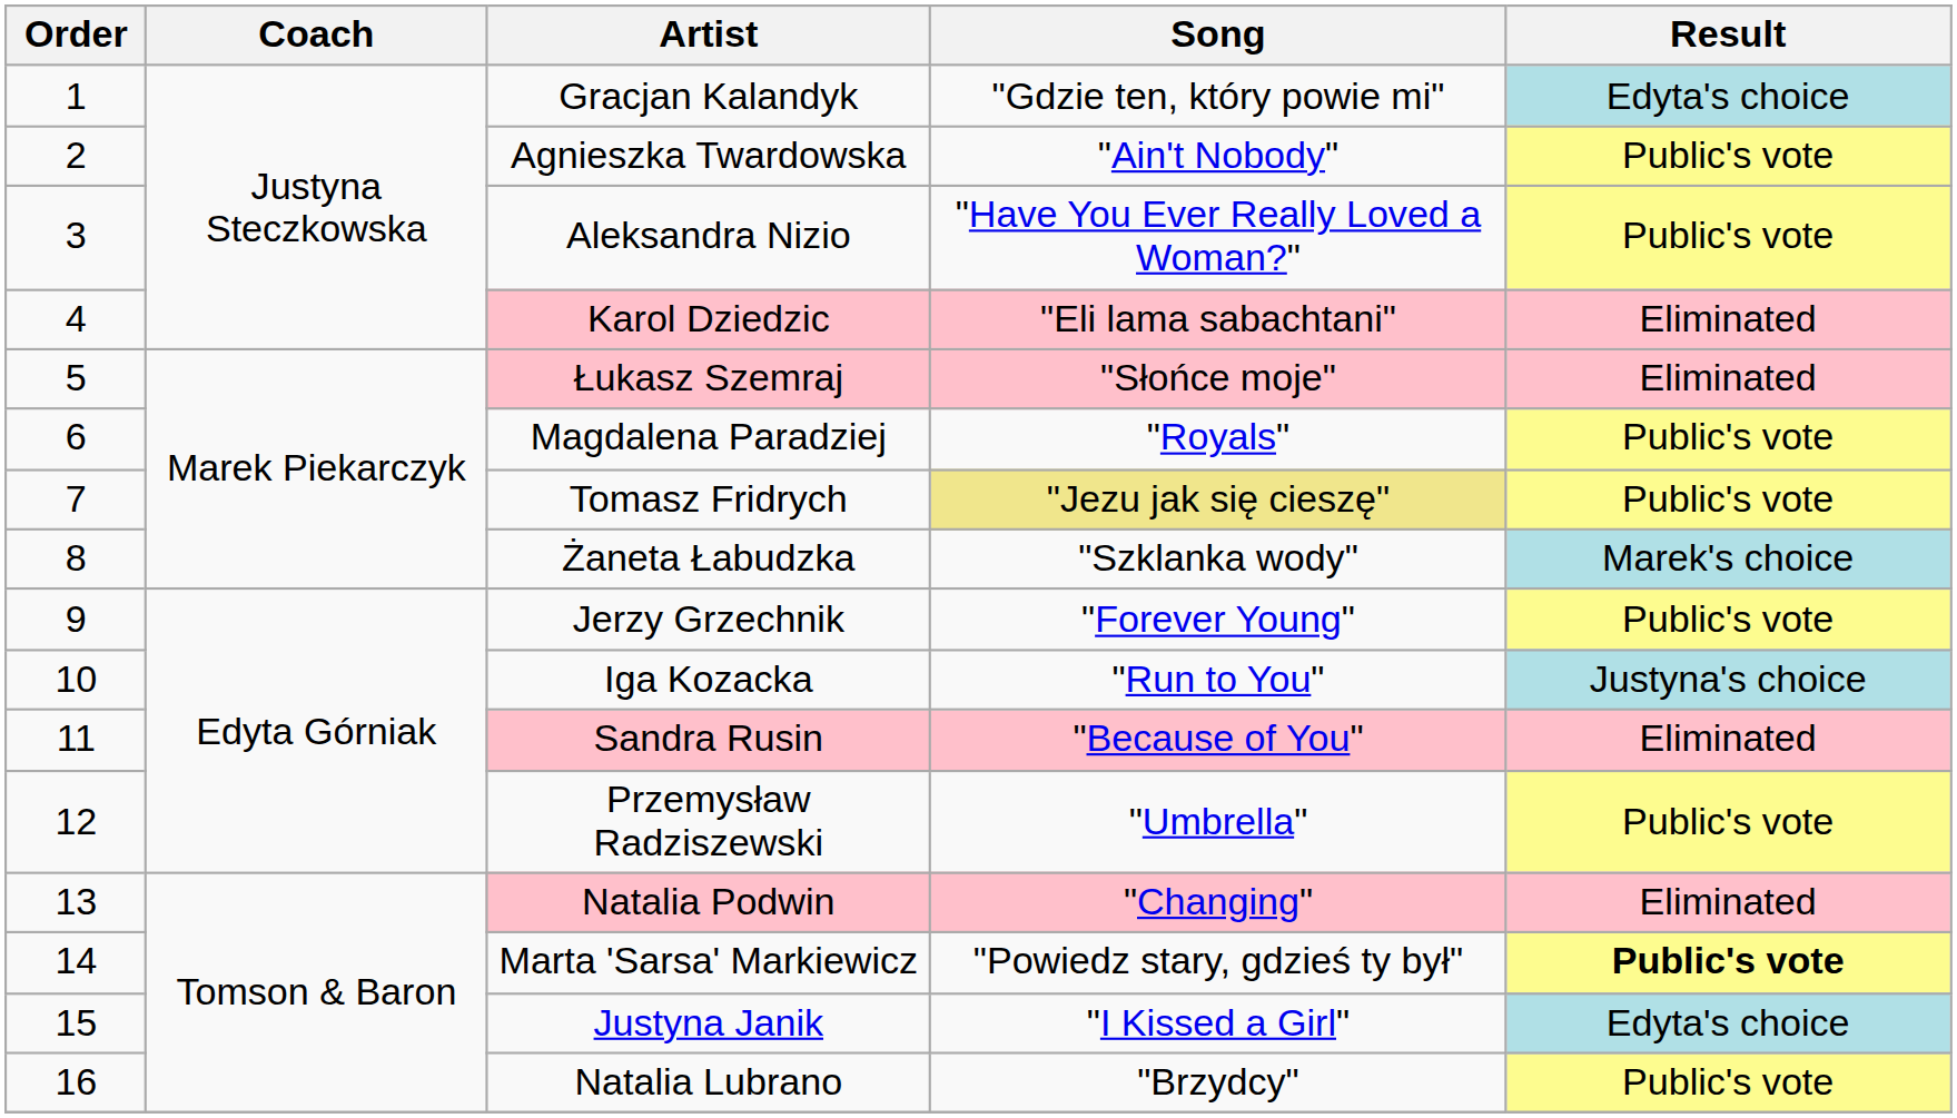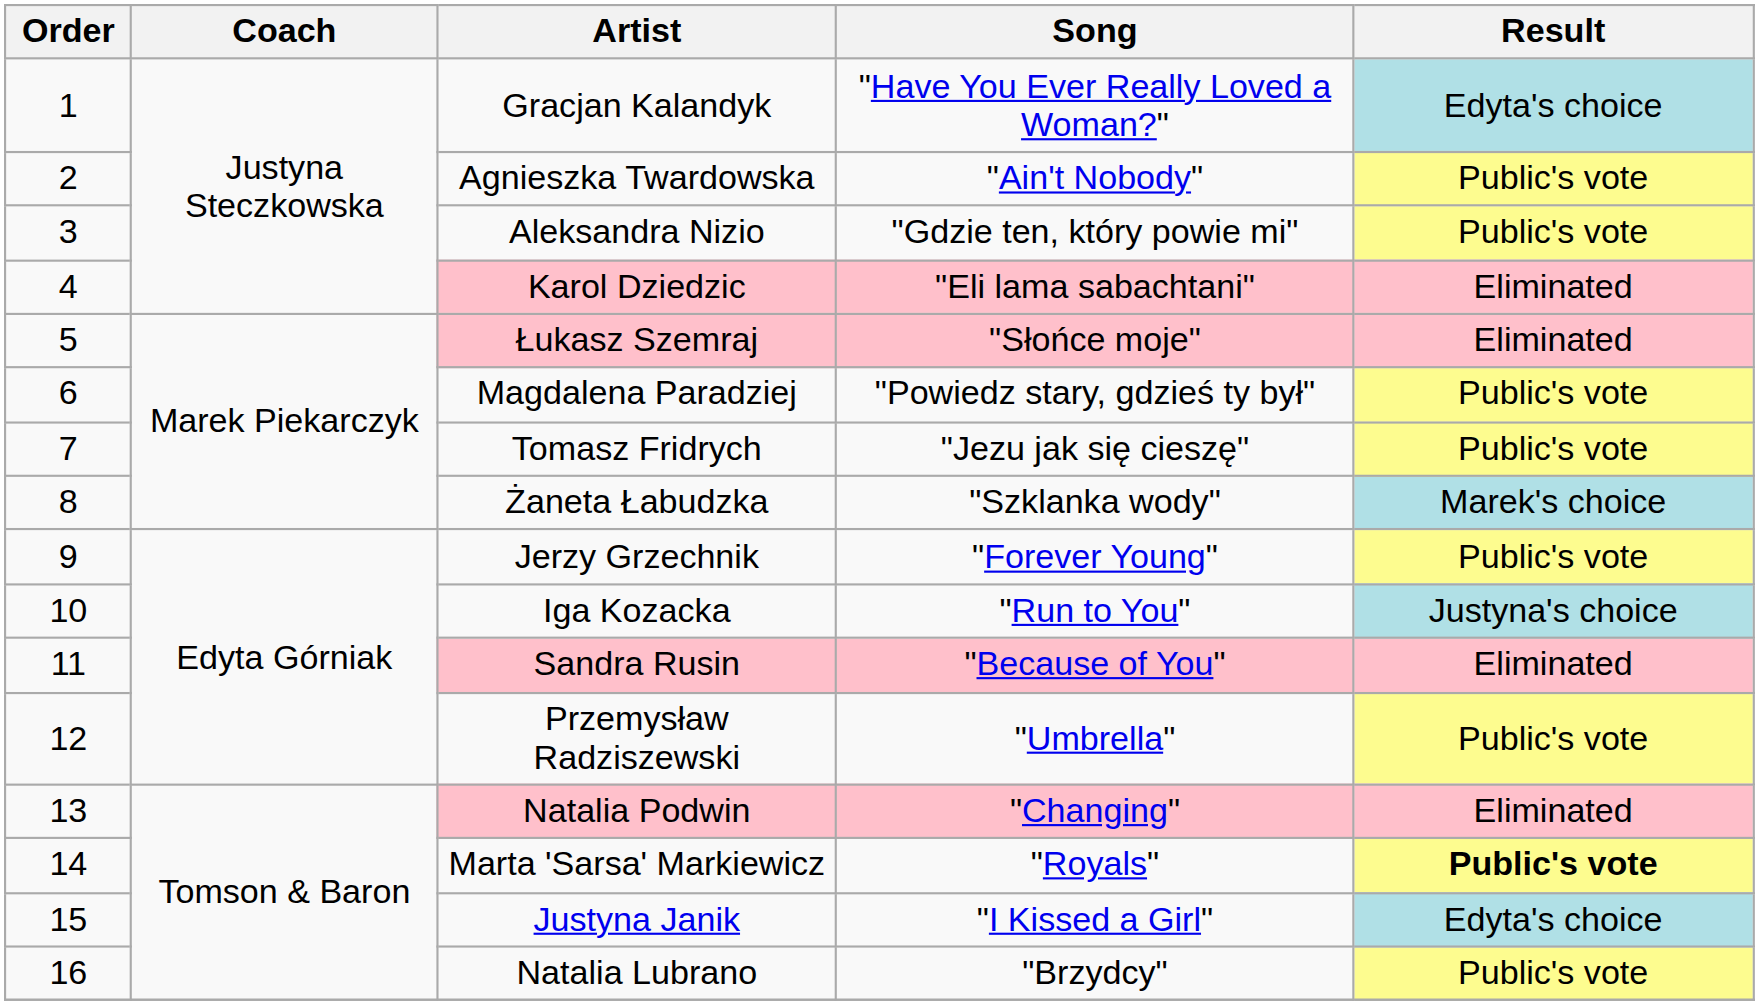Gracjan Kalandyk | Song: "Gdzie ten, który powie mi" -> "Have You Ever Really Loved a Woman?"
Aleksandra Nizio | Song: "Have You Ever Really Loved a Woman?" -> "Gdzie ten, który powie mi"
Magdalena Paradziej | Song: "Royals" -> "Powiedz stary, gdzieś ty był"
Tomasz Fridrych | Song: khaki background -> no background
Marta 'Sarsa' Markiewicz | Song: "Powiedz stary, gdzieś ty był" -> "Royals"
